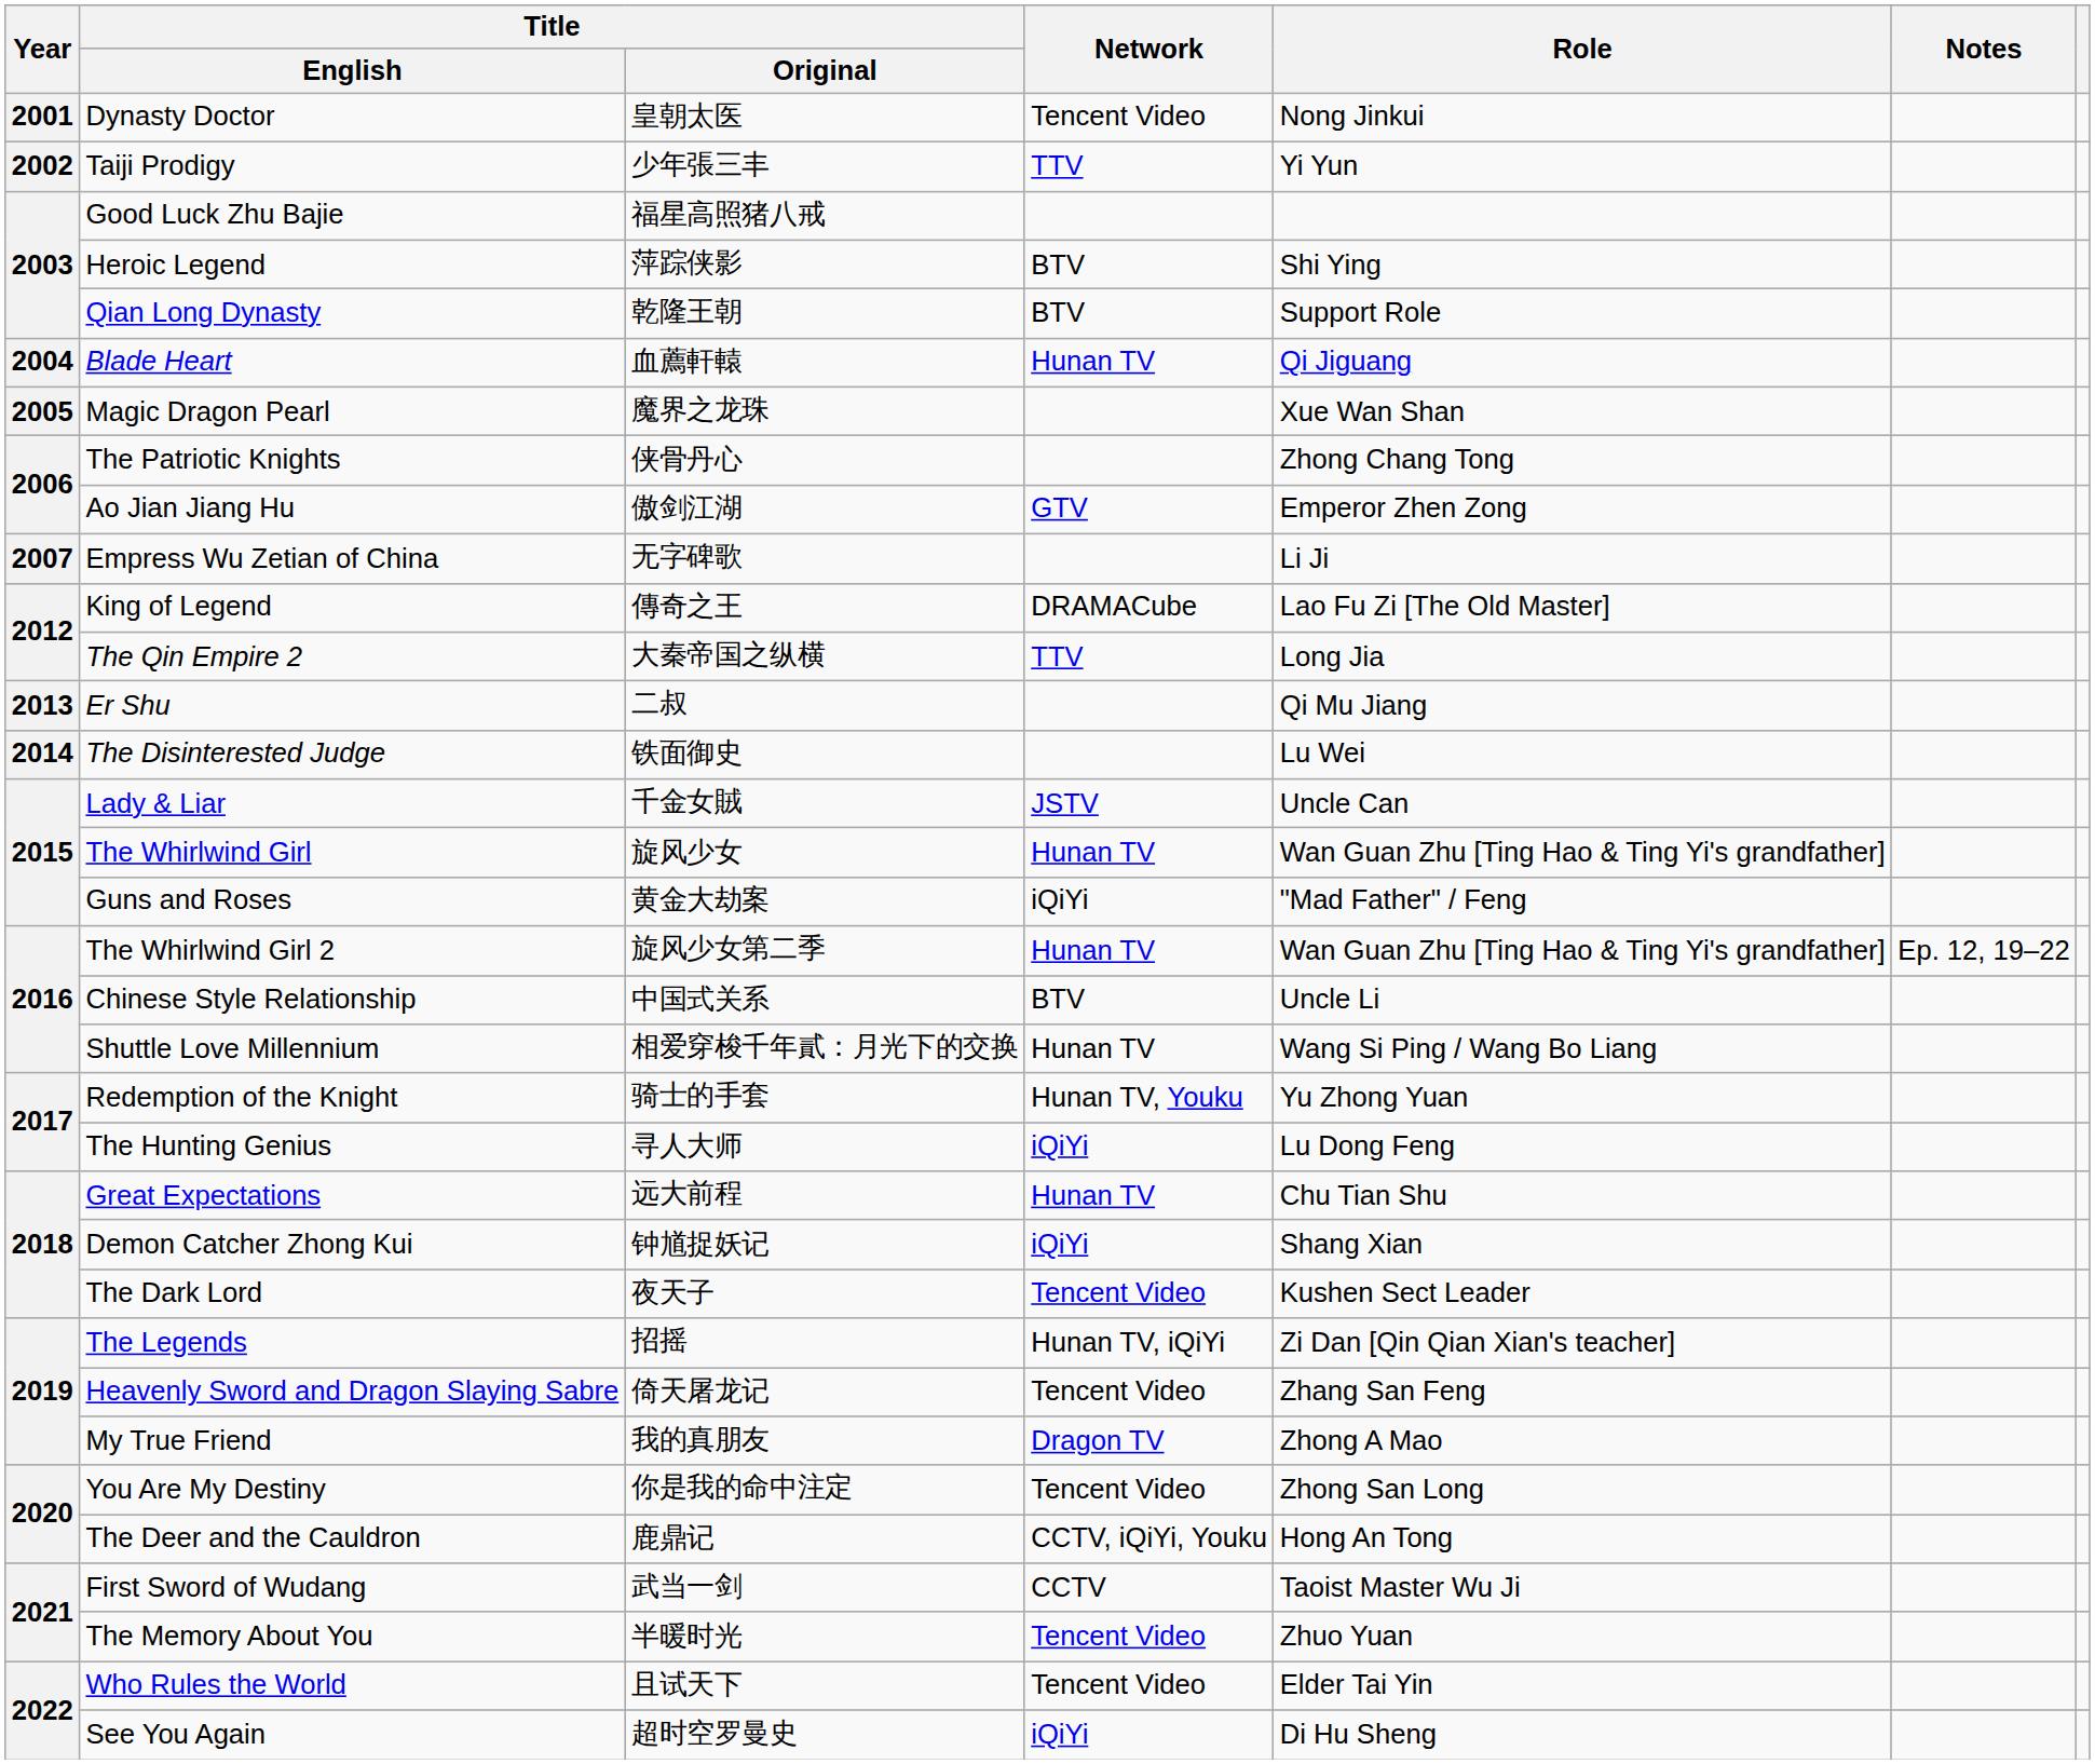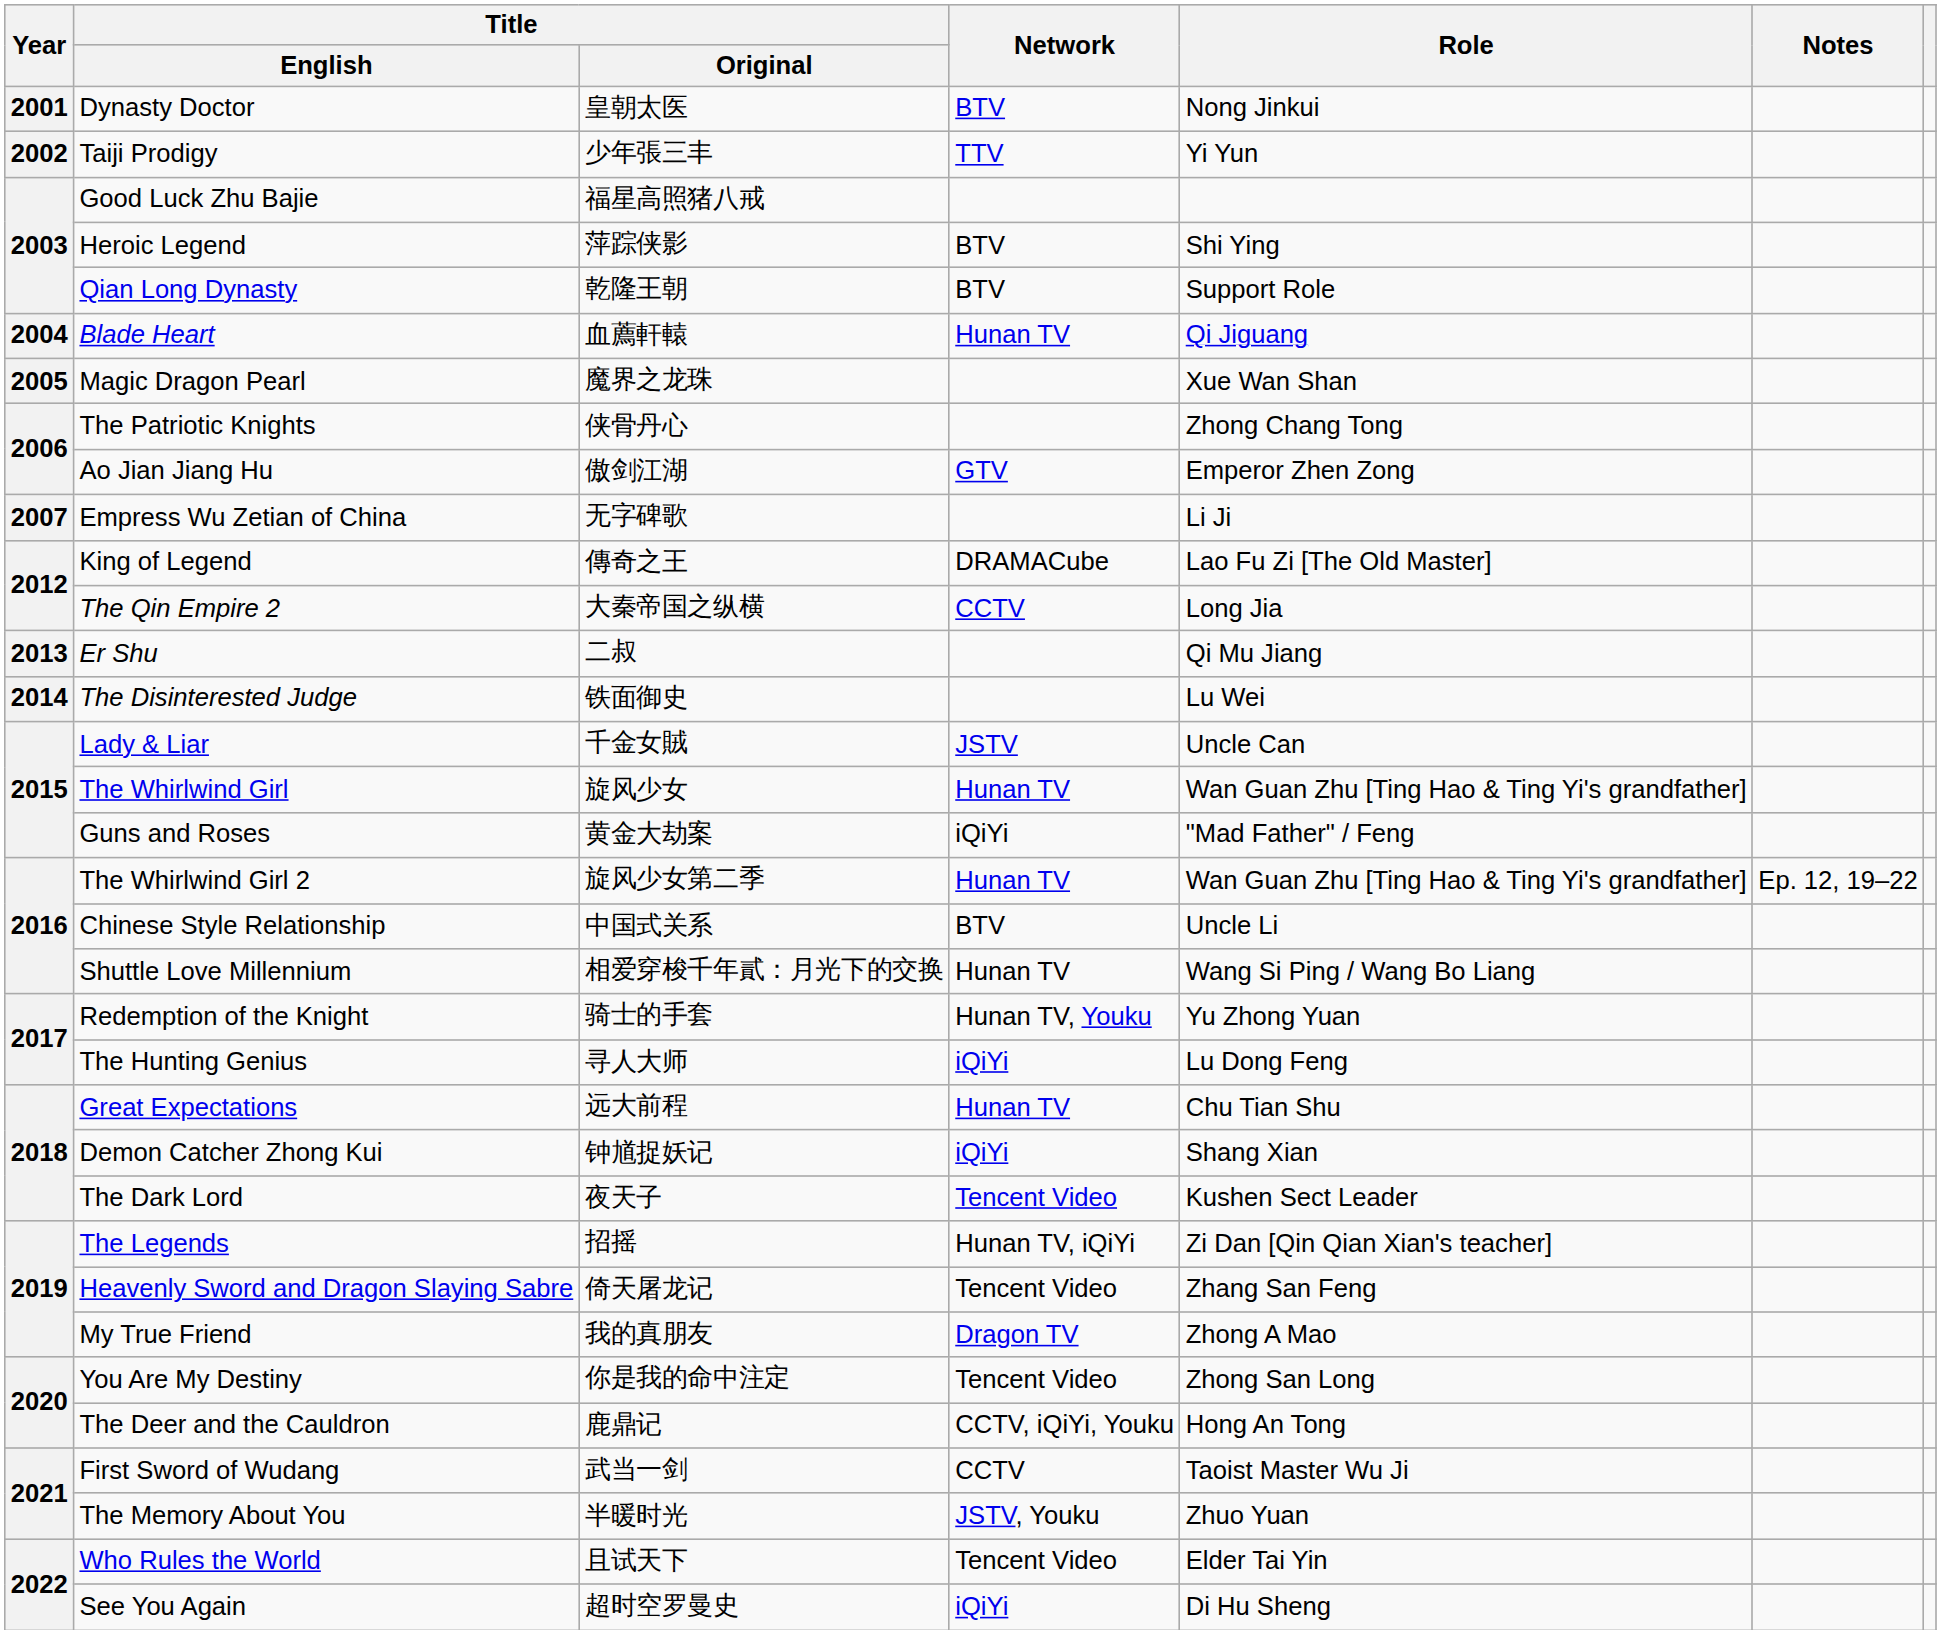Dynasty Doctor | Network: Tencent Video -> BTV
The Qin Empire 2 | Network: TTV -> CCTV
The Memory About You | Network: Tencent Video -> JSTV, Youku
